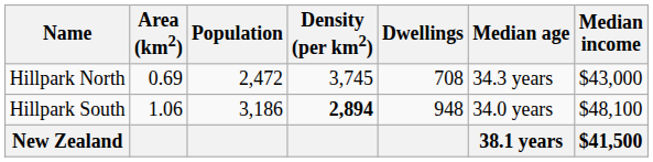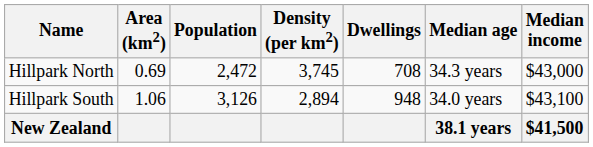Hillpark South | Population: 3,186 -> 3,126
Hillpark South | Density (per km2): bold -> normal
Hillpark South | Median income: $48,100 -> $43,100
